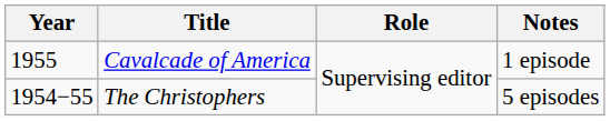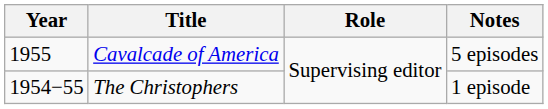Cavalcade of America | Notes: 1 episode -> 5 episodes
The Christophers | Notes: 5 episodes -> 1 episode
